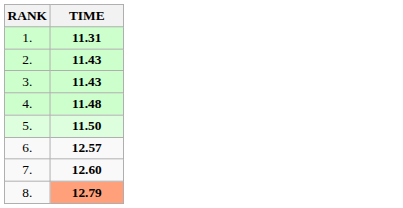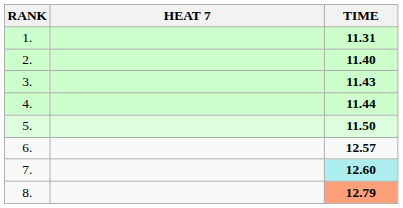+ column: HEAT 7
2. | TIME: 11.43 -> 11.40
4. | TIME: 11.48 -> 11.44
7. | TIME: no background -> paleturquoise background
